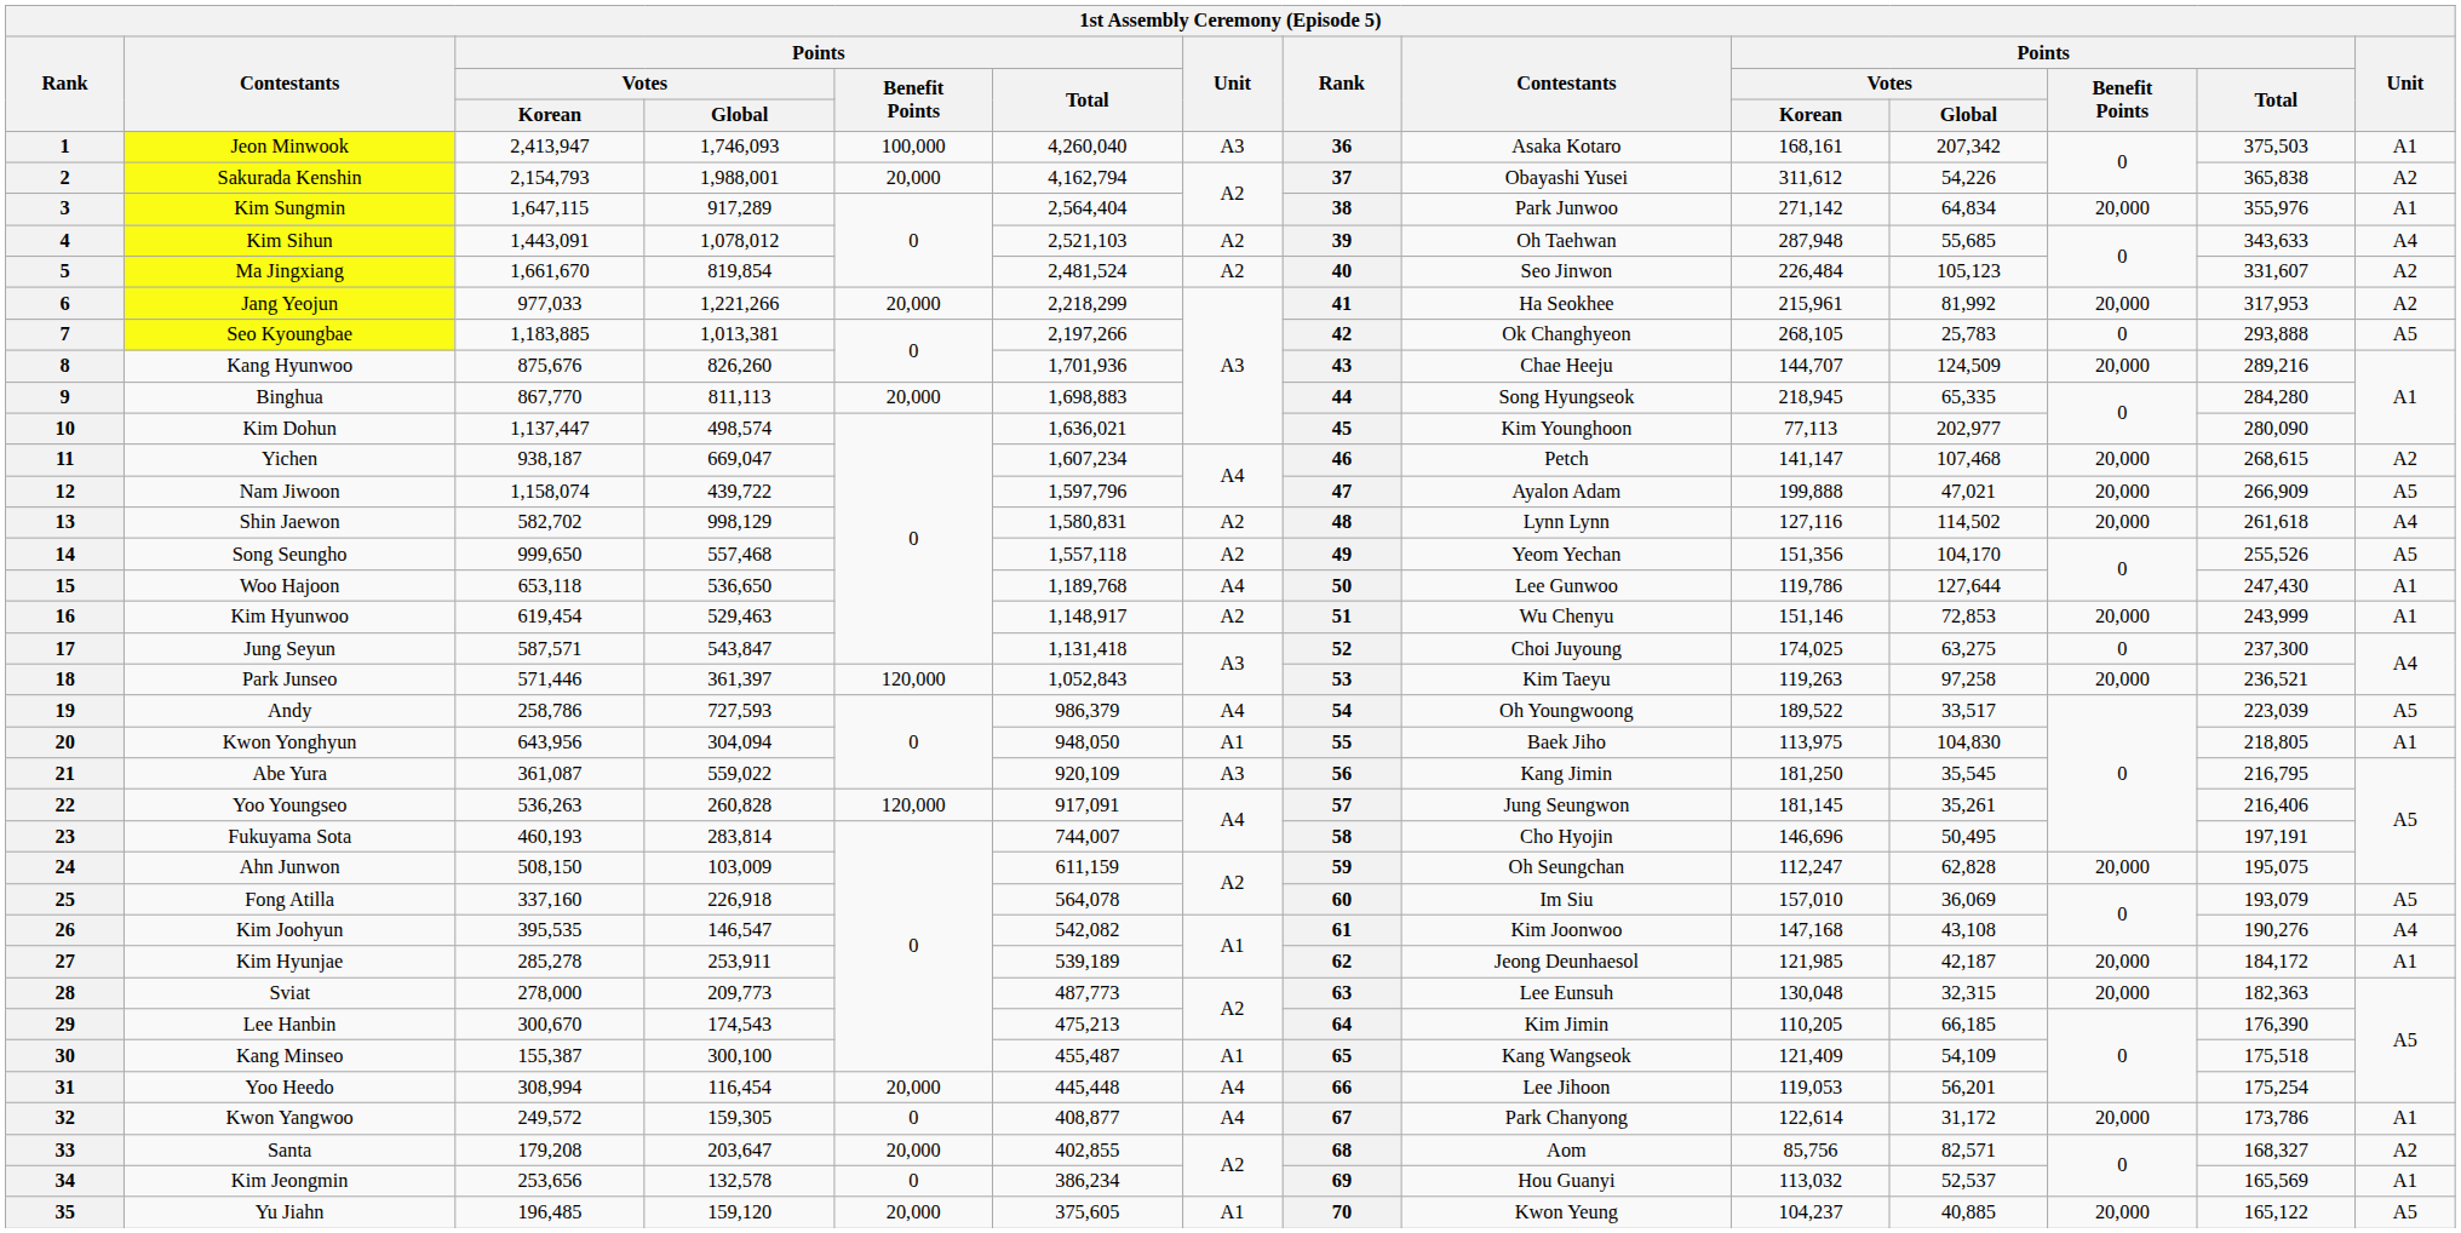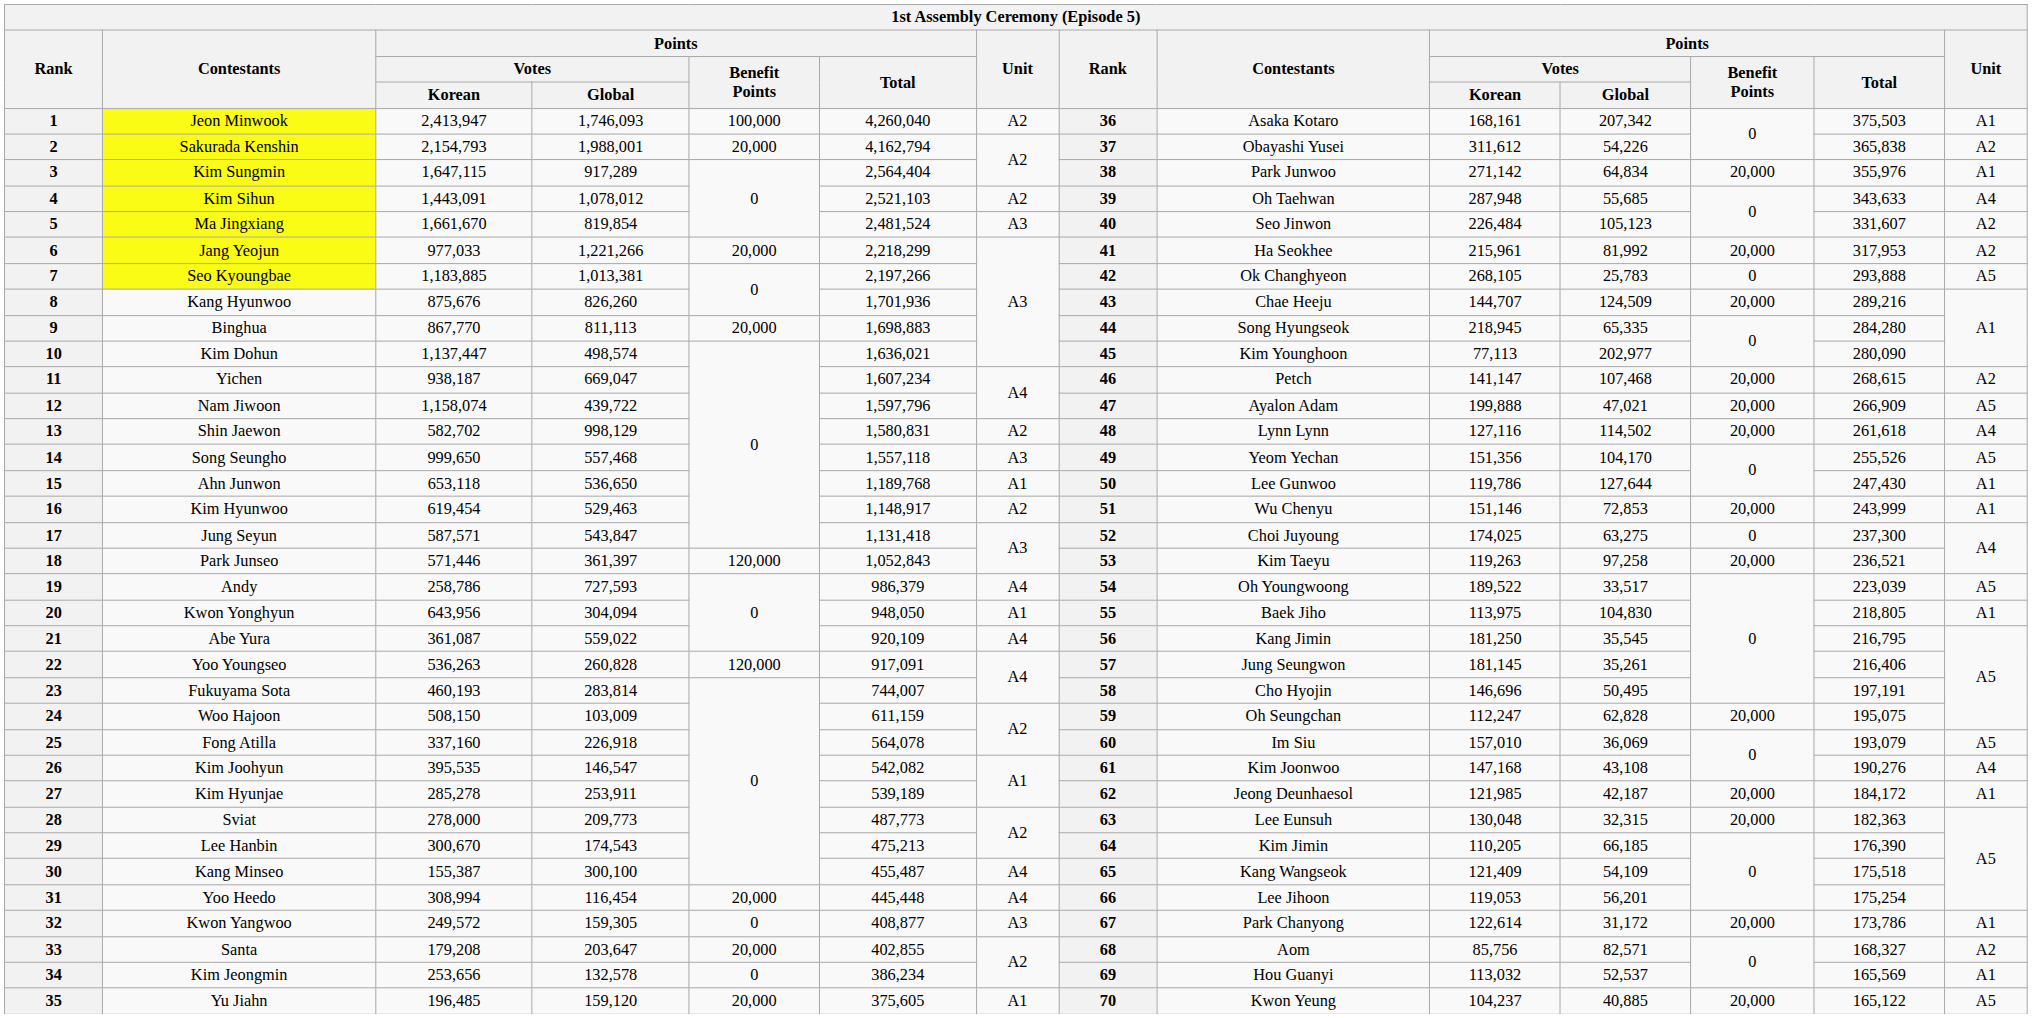1 | column 7: A3 -> A2
5 | column 7: A2 -> A3
14 | column 7: A2 -> A3
15 | column 2: Woo Hajoon -> Ahn Junwon
15 | column 7: A4 -> A1
21 | column 7: A3 -> A4
24 | column 2: Ahn Junwon -> Woo Hajoon
30 | column 7: A1 -> A4
32 | column 7: A4 -> A3
